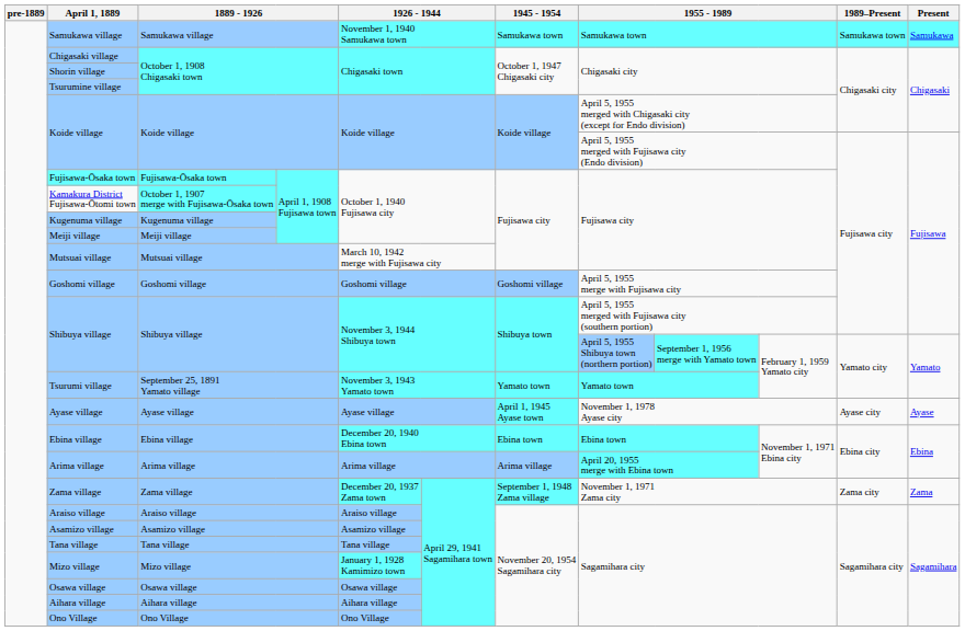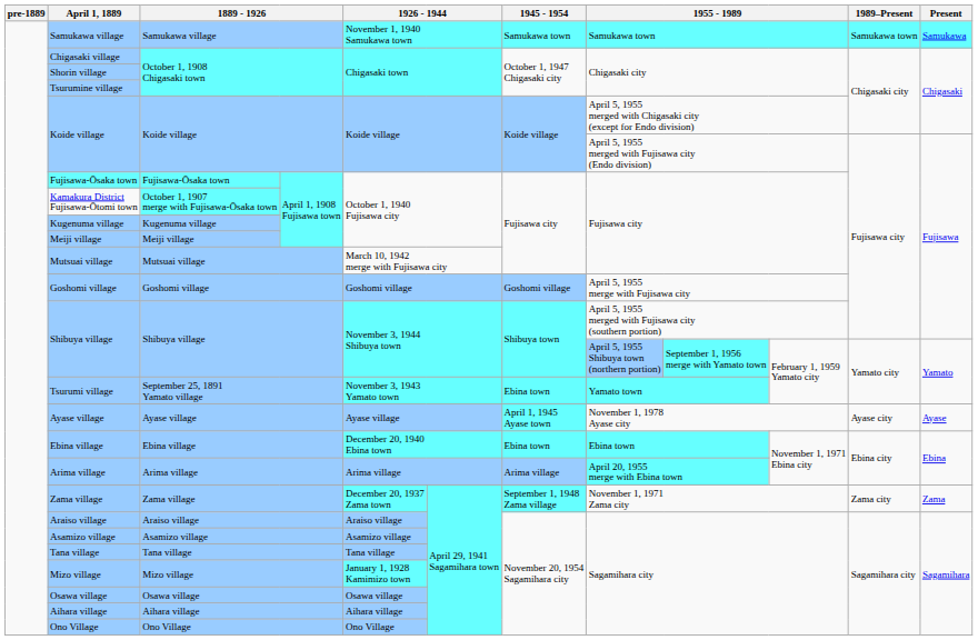Tsurumi village | 1945 - 1954: Yamato town -> Ebina town
